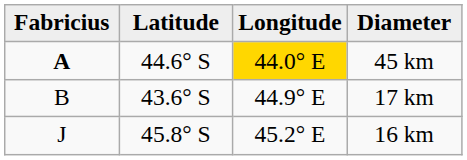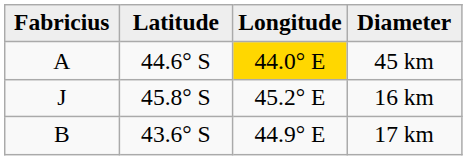45 km | Fabricius: bold -> normal
rows swapped: 17 km <-> 16 km
